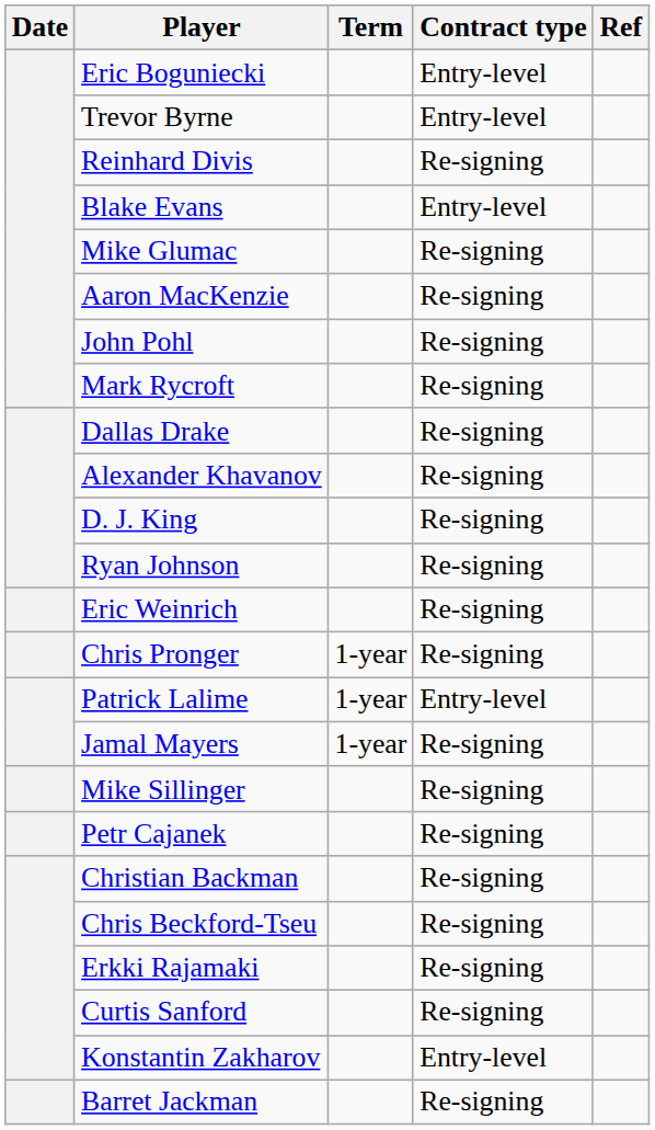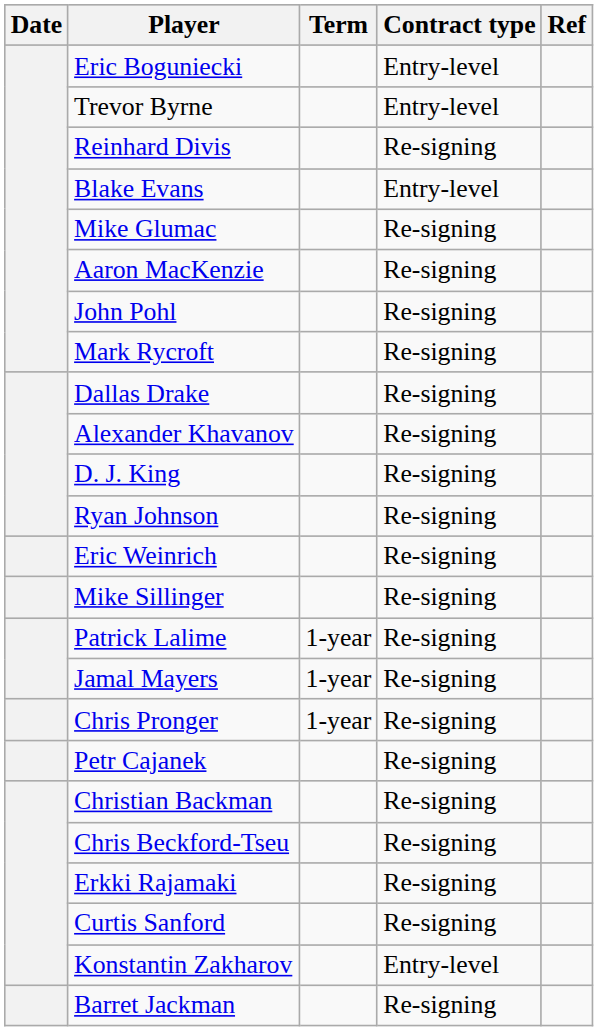rows swapped: Mike Sillinger <-> Chris Pronger
Patrick Lalime | Contract type: Entry-level -> Re-signing
